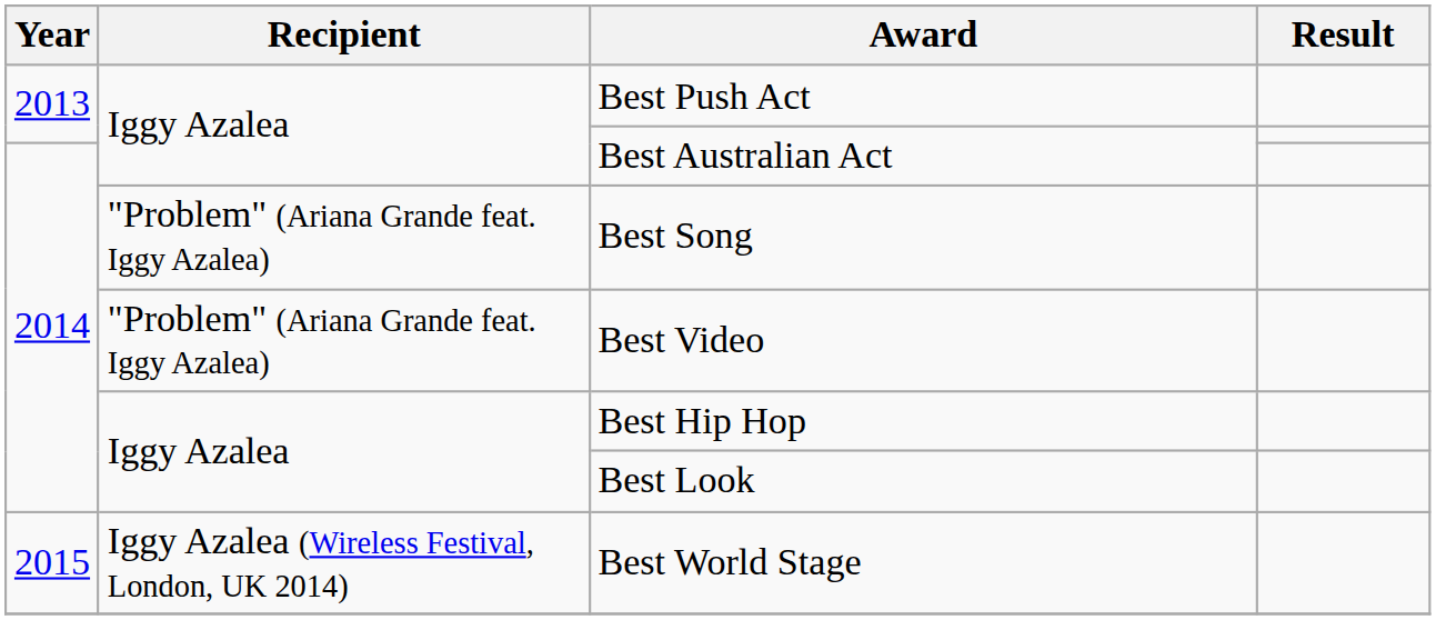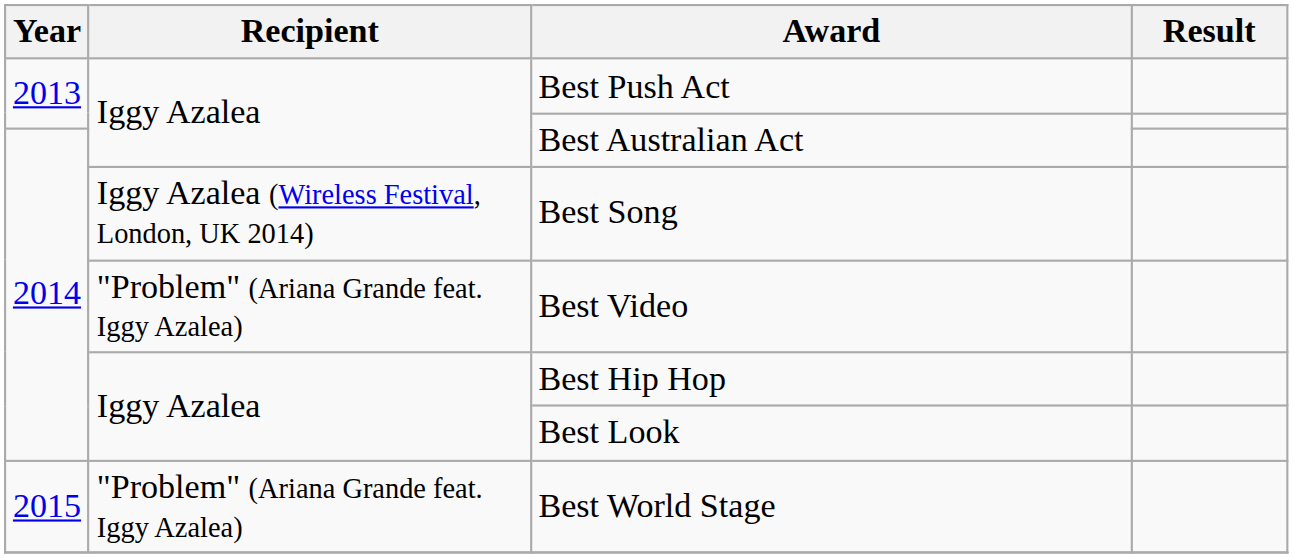Best Song | Recipient: "Problem" (Ariana Grande feat. Iggy Azalea) -> Iggy Azalea (Wireless Festival, London, UK 2014)
Best World Stage | Recipient: Iggy Azalea (Wireless Festival, London, UK 2014) -> "Problem" (Ariana Grande feat. Iggy Azalea)
